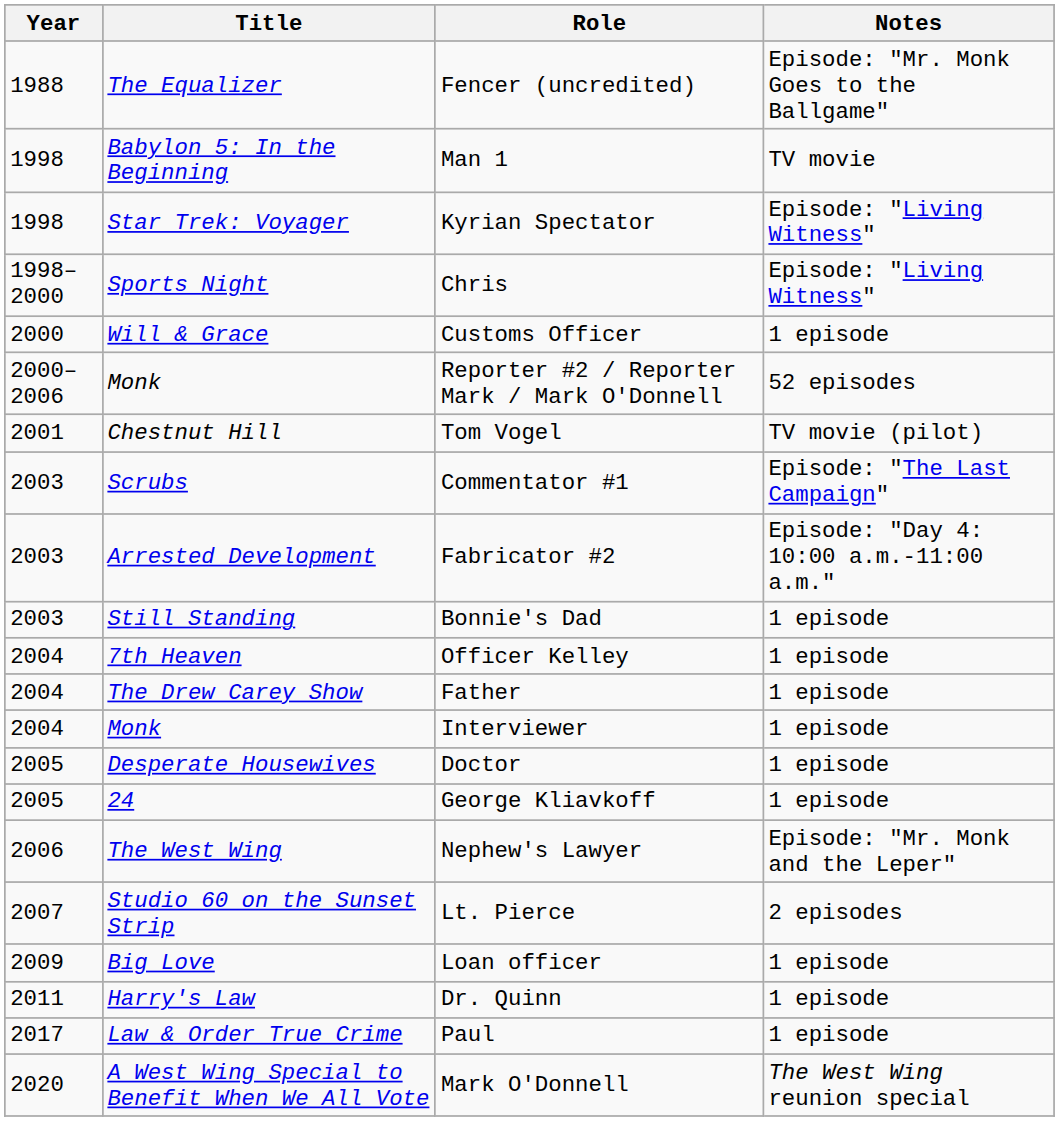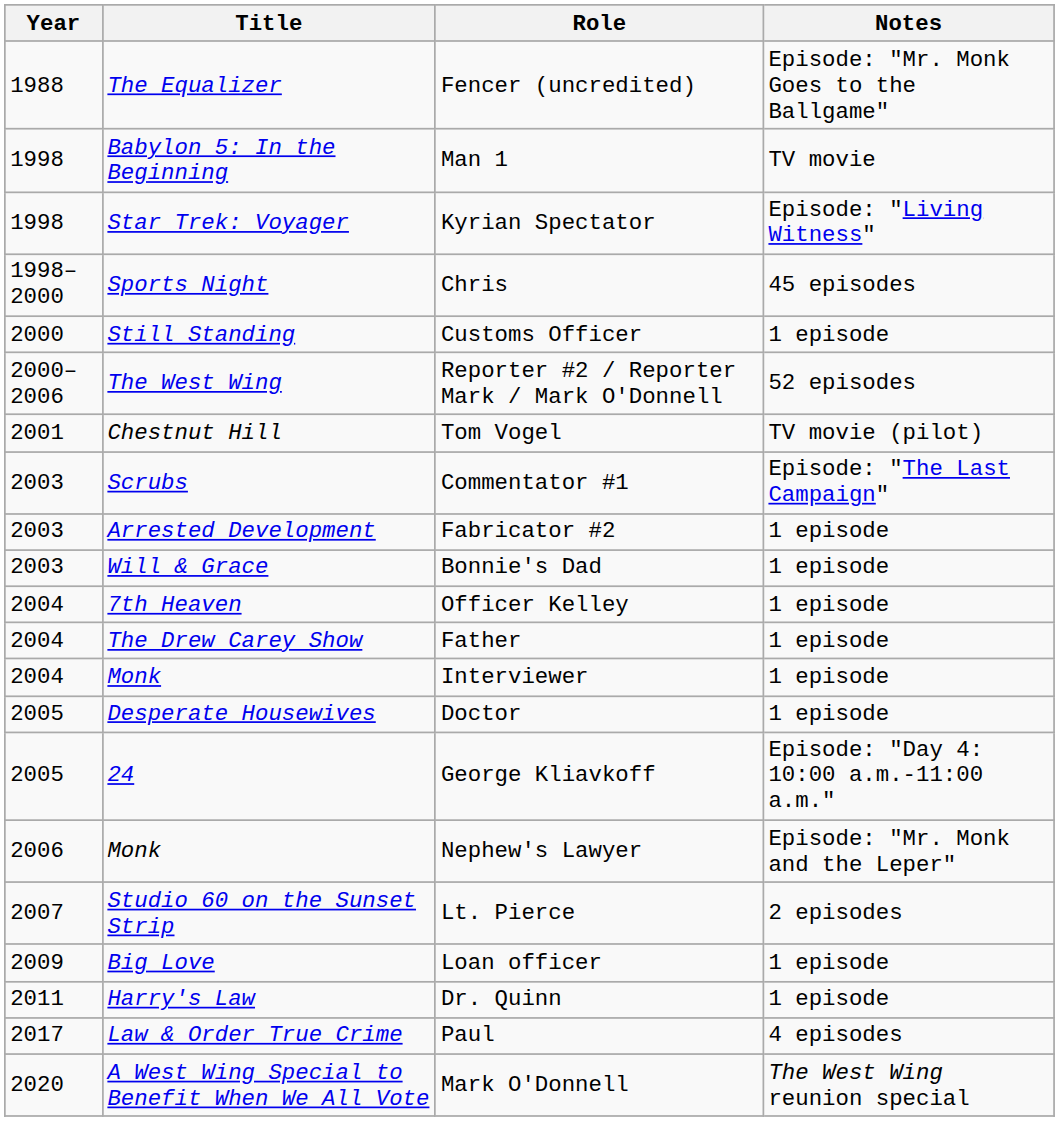Chris | Notes: Episode: "Living Witness" -> 45 episodes
Customs Officer | Title: Will & Grace -> Still Standing
Reporter #2 / Reporter Mark / Mark O'Donnell | Title: Monk -> The West Wing
Fabricator #2 | Notes: Episode: "Day 4: 10:00 a.m.-11:00 a.m." -> 1 episode
Bonnie's Dad | Title: Still Standing -> Will & Grace
George Kliavkoff | Notes: 1 episode -> Episode: "Day 4: 10:00 a.m.-11:00 a.m."
Nephew's Lawyer | Title: The West Wing -> Monk
Paul | Notes: 1 episode -> 4 episodes
